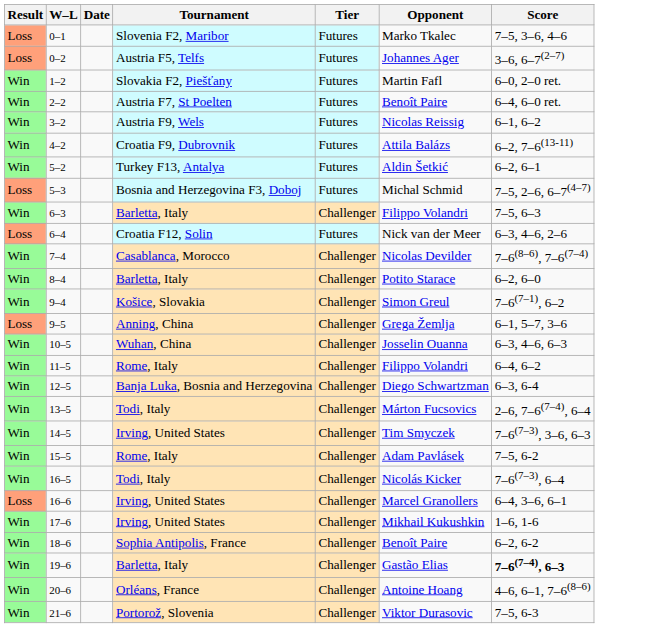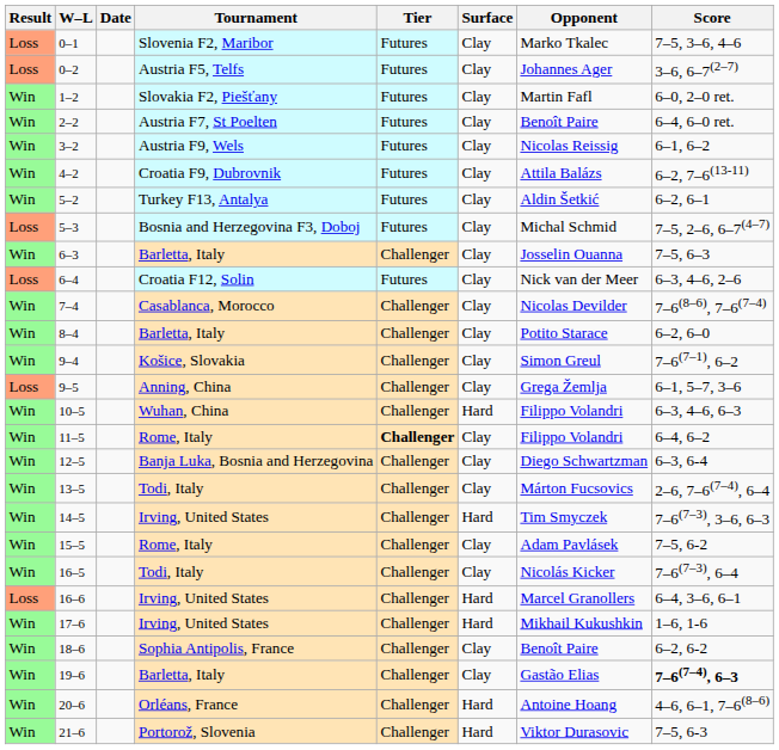+ column: Surface | Clay | Clay | Clay | Clay | Clay | Clay | Clay | Clay | Clay | Clay | Clay | Clay | Clay | Clay | Hard | Clay | Clay | Clay | Hard | Clay | Clay | Hard | Hard | Clay | Clay | Hard | Hard
6–3 | Opponent: Filippo Volandri -> Josselin Ouanna
10–5 | Opponent: Josselin Ouanna -> Filippo Volandri
11–5 | Tier: normal -> bold
